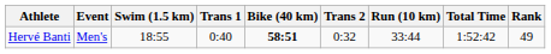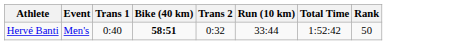- column: Swim (1.5 km) | 18:55
Hervé Banti | Rank: 49 -> 50
